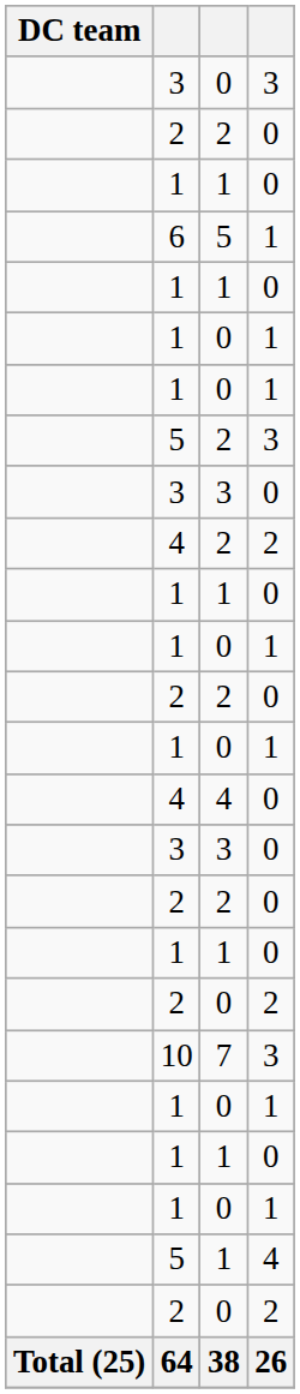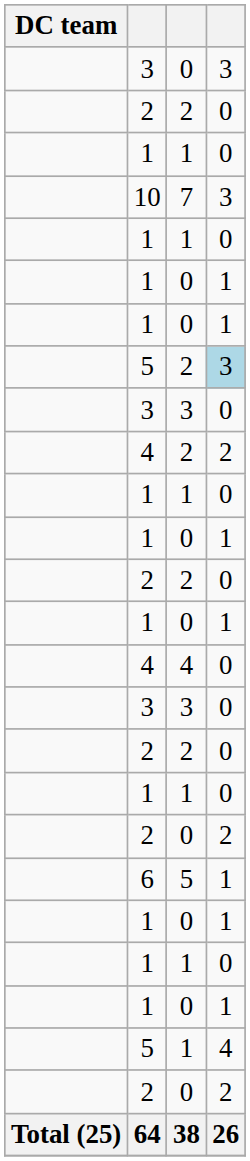rows swapped: 10 <-> 6
5 / 2 | column 4: no background -> lightblue background
